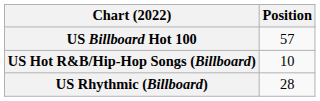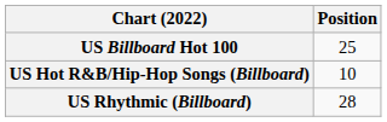US Billboard Hot 100 | Position: 57 -> 25
